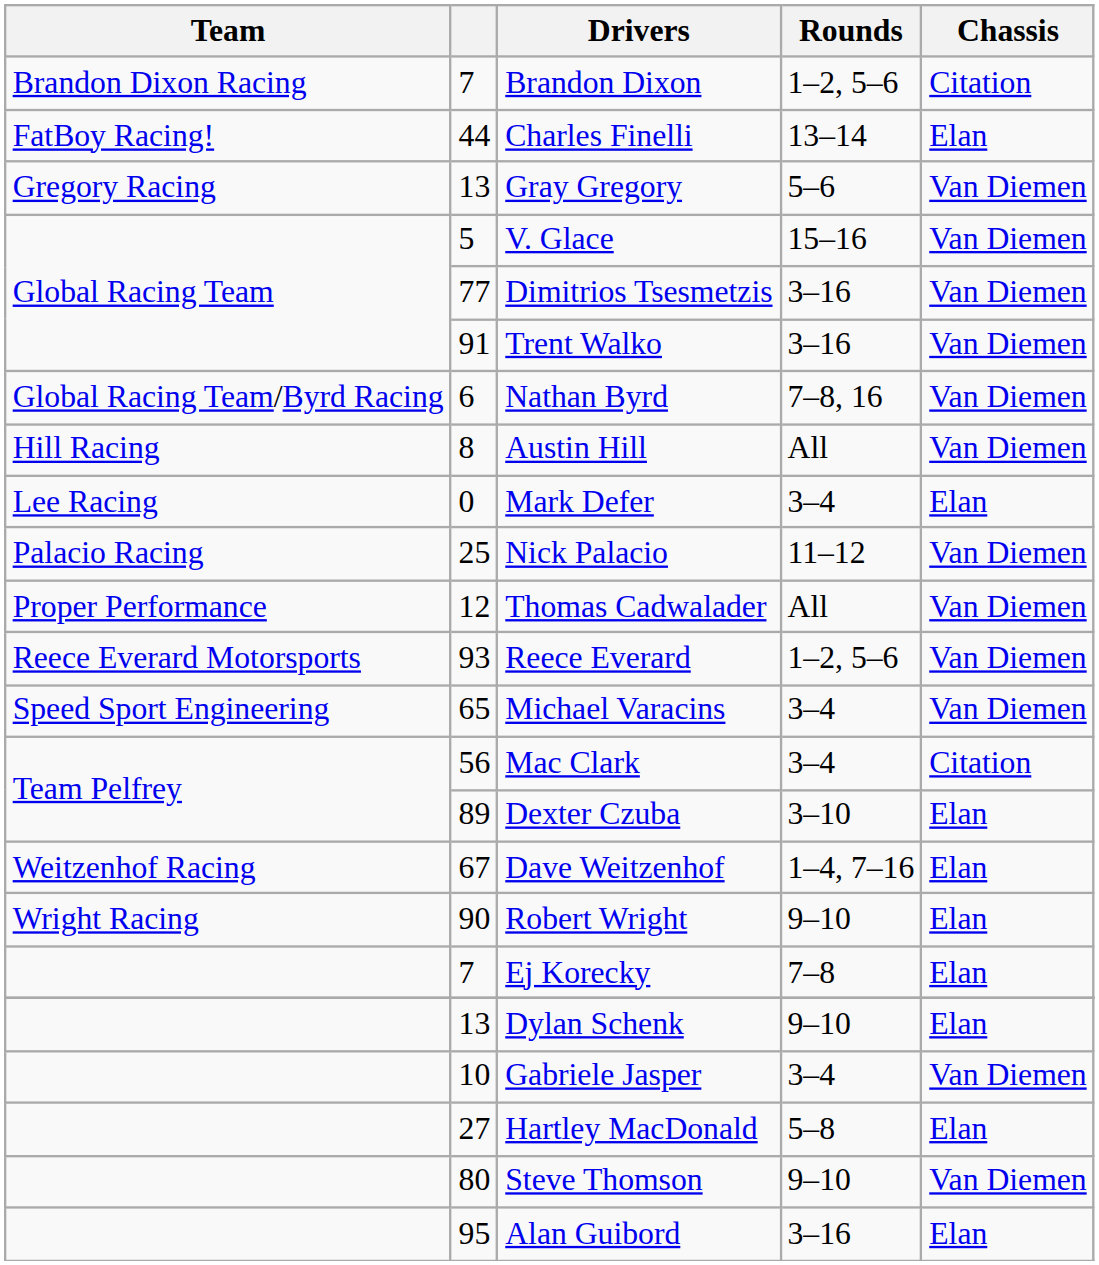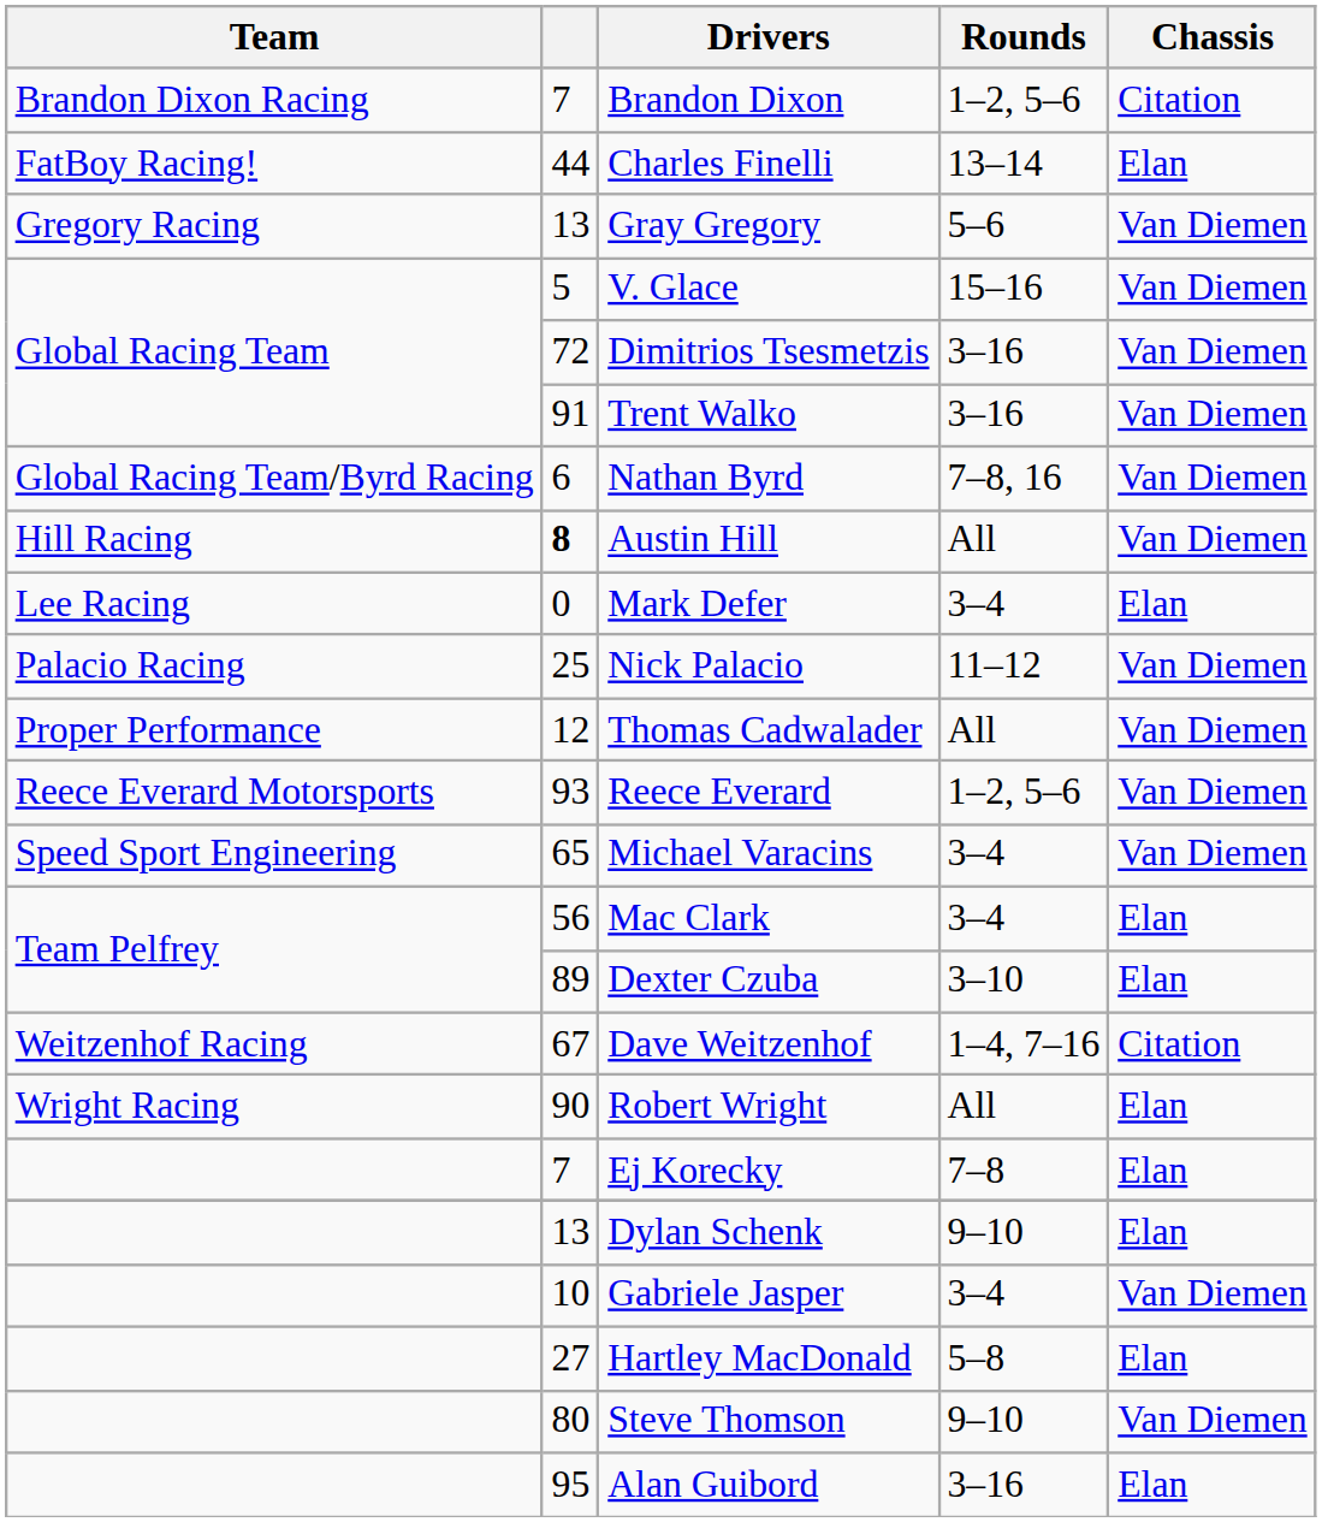Dimitrios Tsesmetzis | column 2: 77 -> 72
Austin Hill | column 2: normal -> bold
Mac Clark | Chassis: Citation -> Elan
Dave Weitzenhof | Chassis: Elan -> Citation
Robert Wright | Rounds: 9–10 -> All
